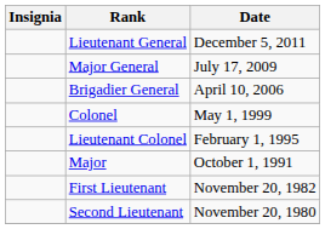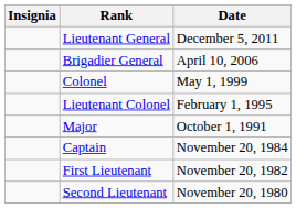- row: Major General | July 17, 2009
+ row: Captain | November 20, 1984
